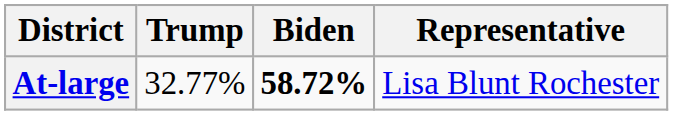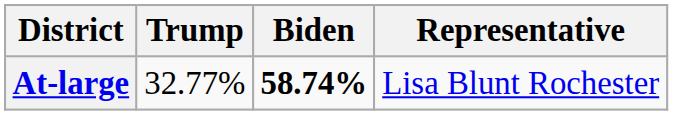At-large | Biden: 58.72% -> 58.74%
